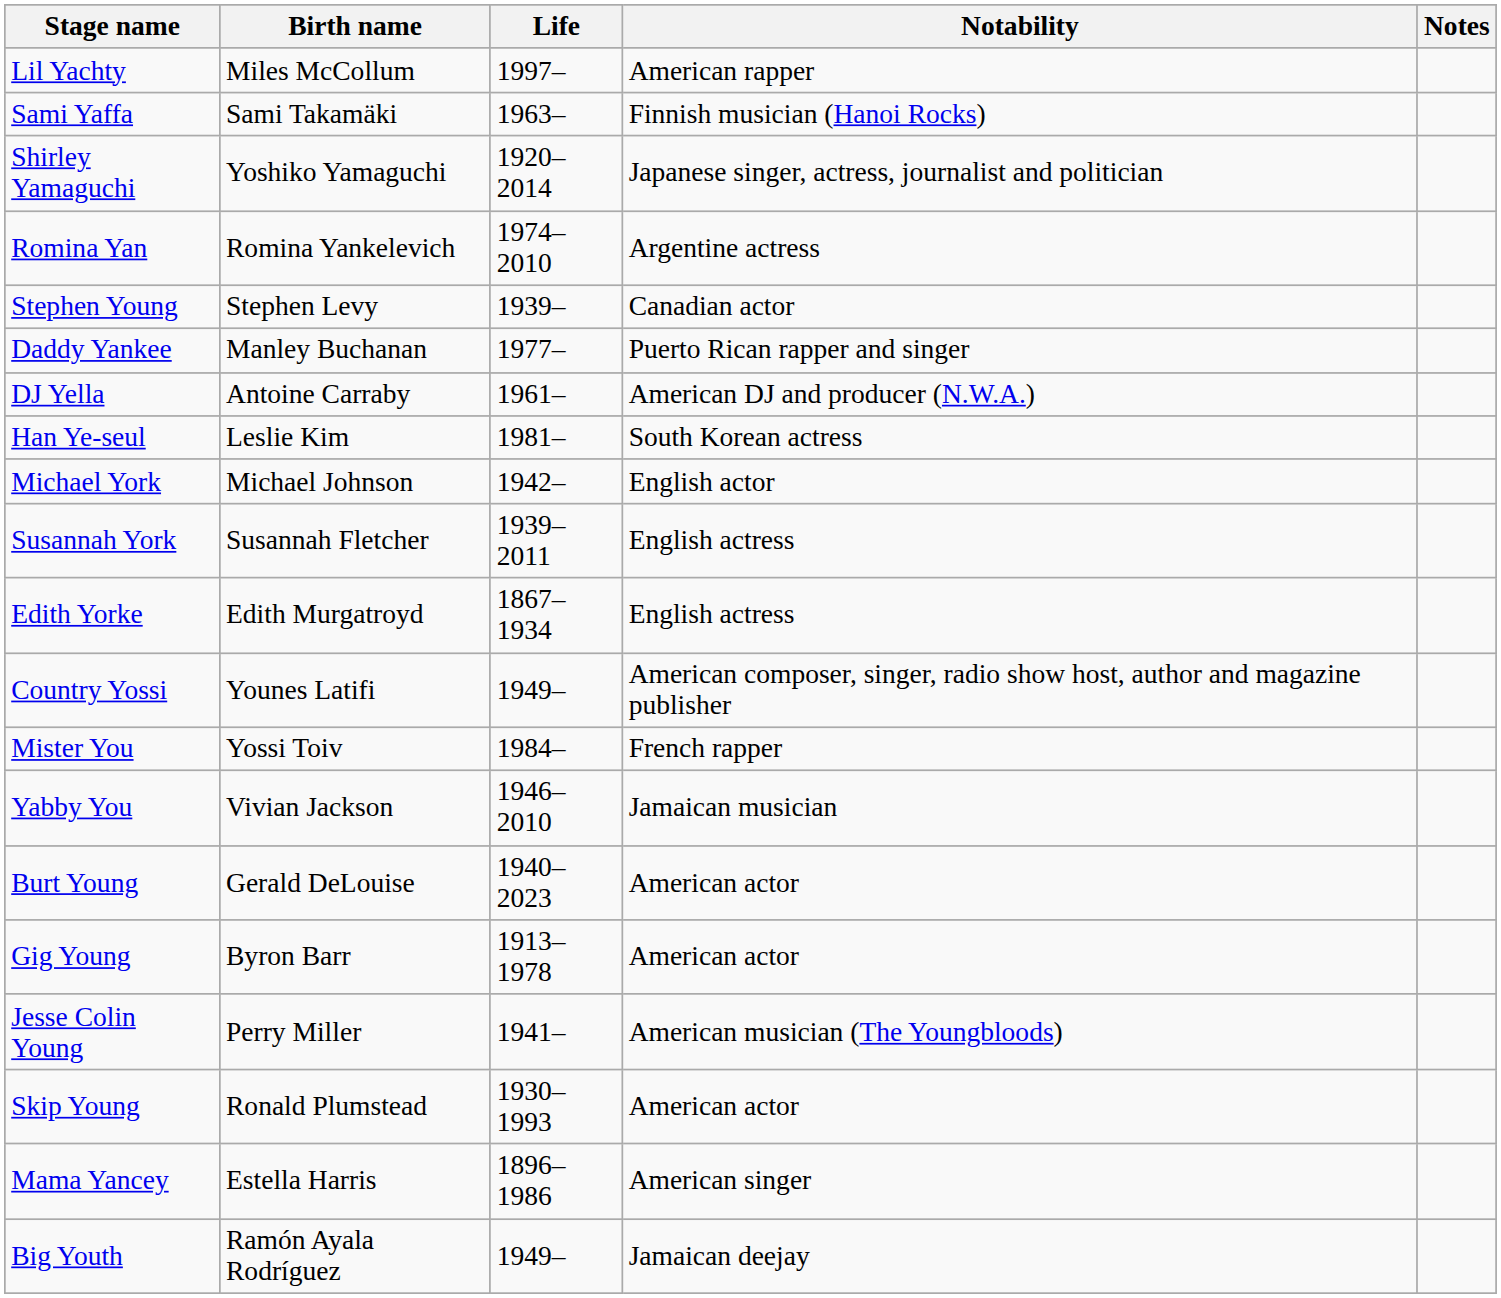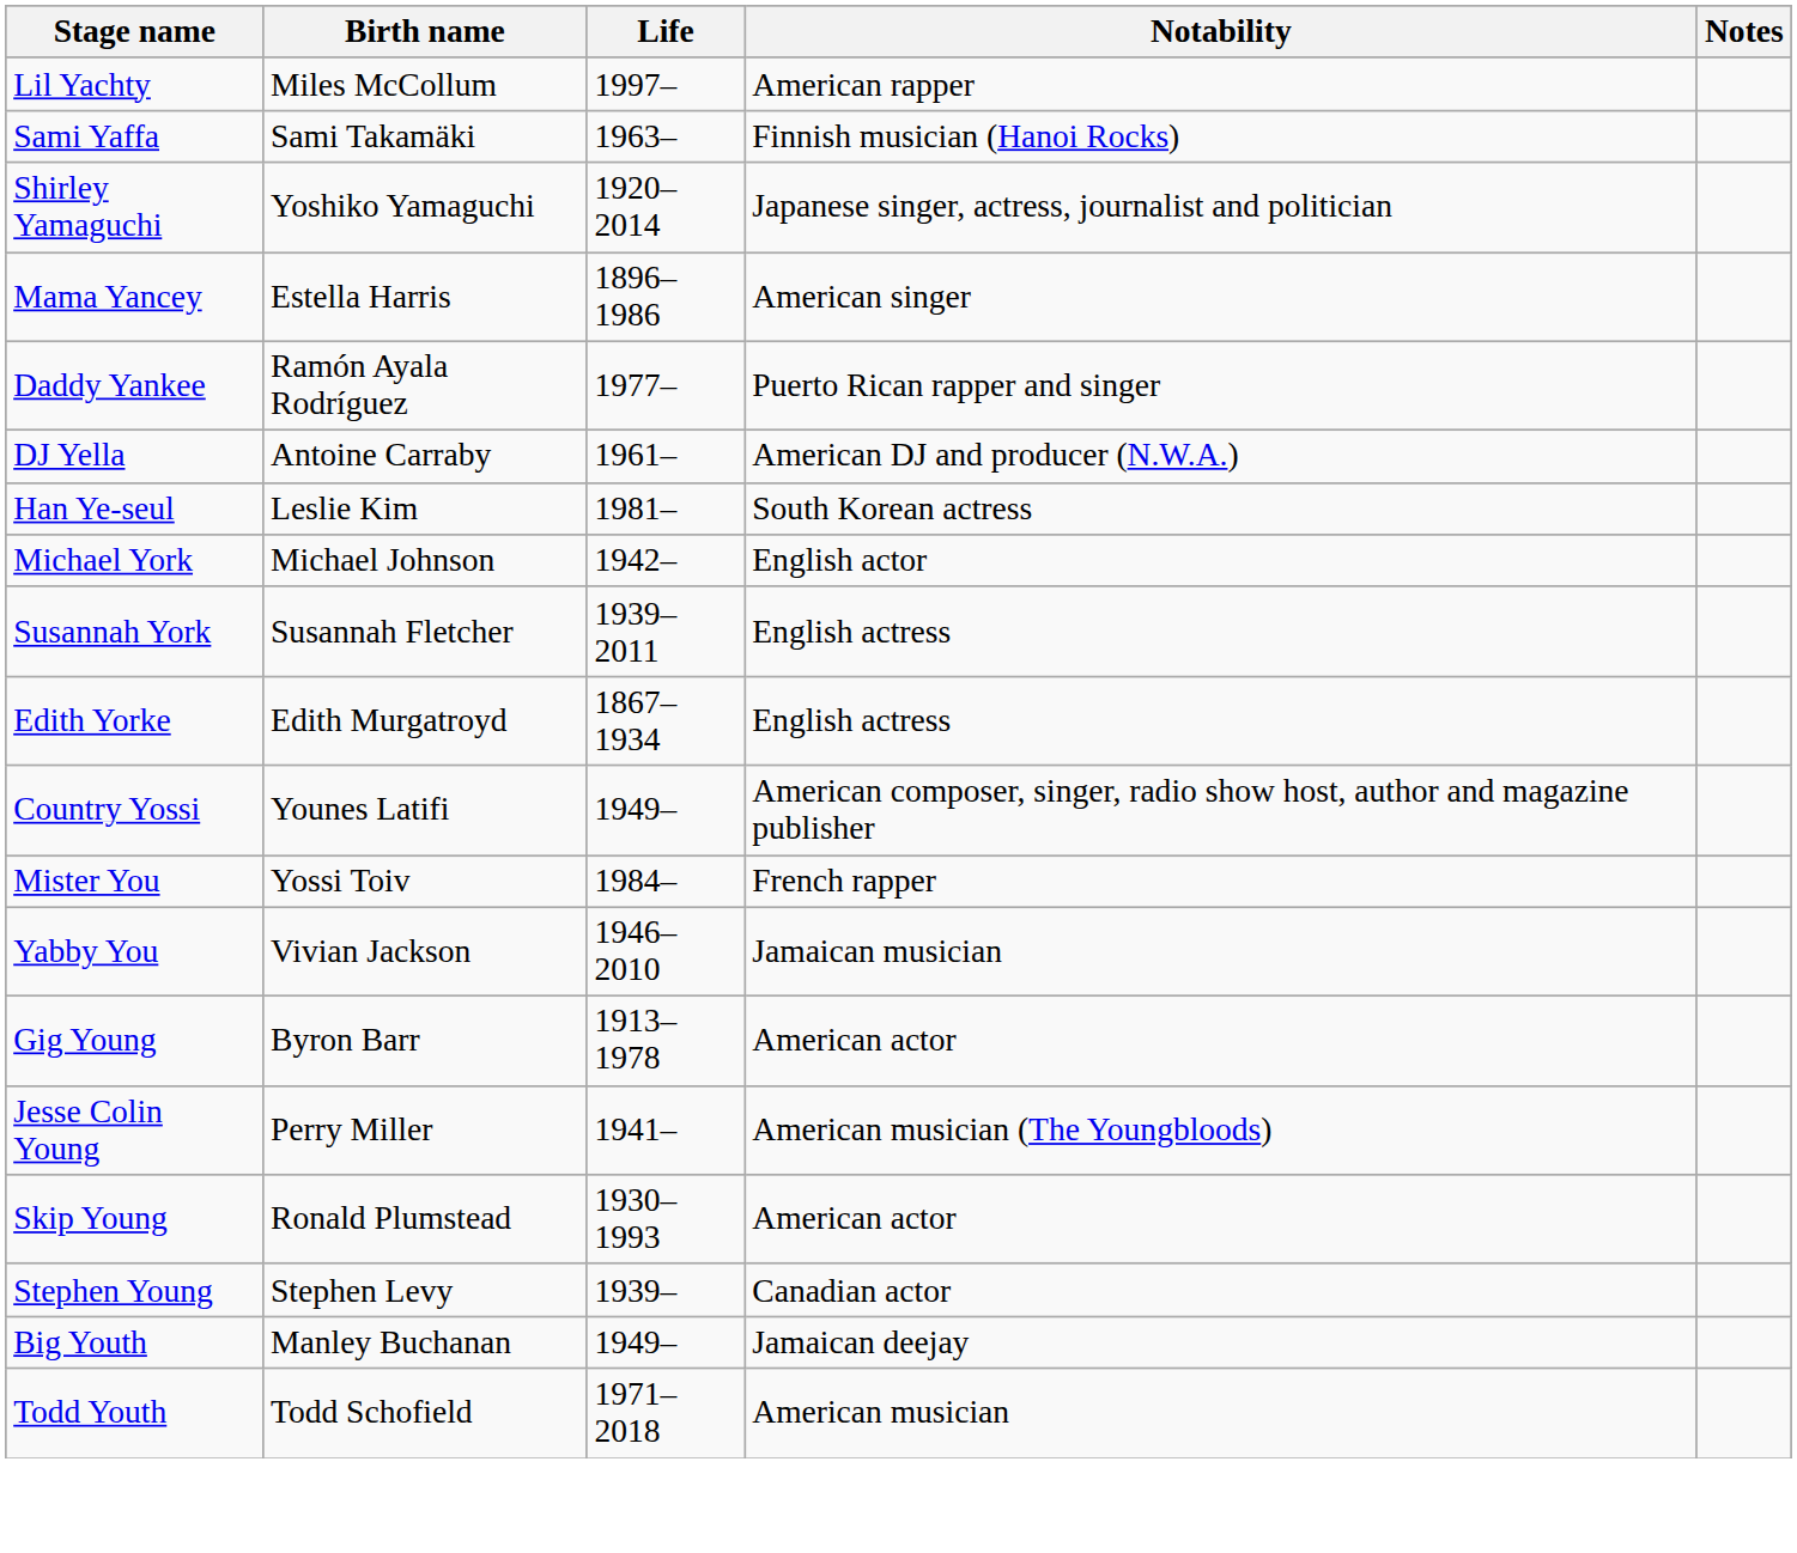- row: Romina Yan | Romina Yankelevich | 1974–2010 | Argentine actress
rows swapped: Mama Yancey <-> Stephen Young
Daddy Yankee | Birth name: Manley Buchanan -> Ramón Ayala Rodríguez
- row: Burt Young | Gerald DeLouise | 1940–2023 | American actor
Big Youth | Birth name: Ramón Ayala Rodríguez -> Manley Buchanan
+ row: Todd Youth | Todd Schofield | 1971–2018 | American musician
